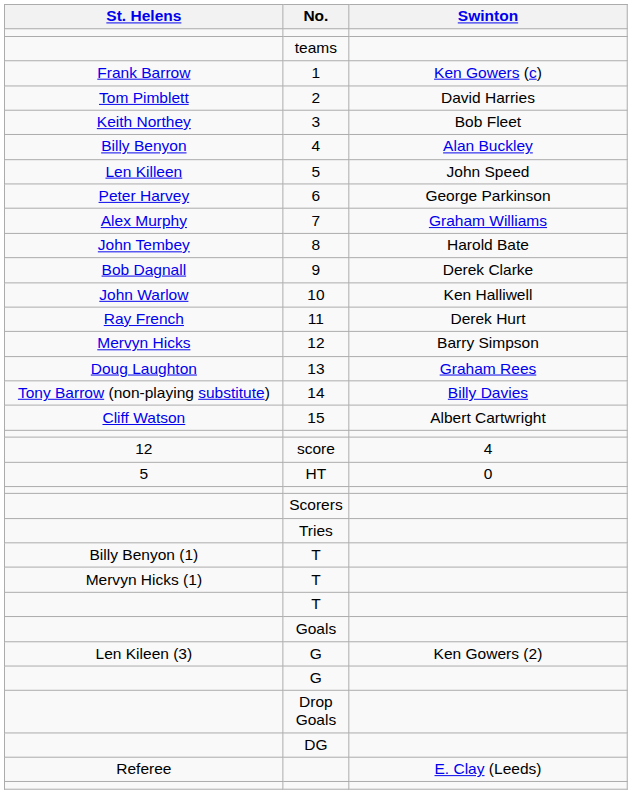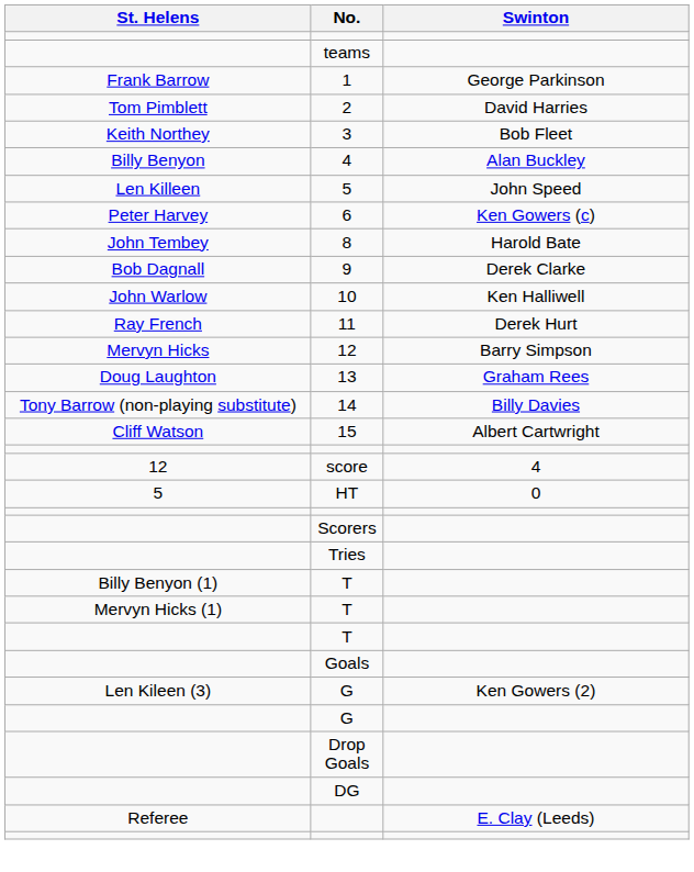1 | Swinton: Ken Gowers (c) -> George Parkinson
6 | Swinton: George Parkinson -> Ken Gowers (c)
- row: Alex Murphy | 7 | Graham Williams
